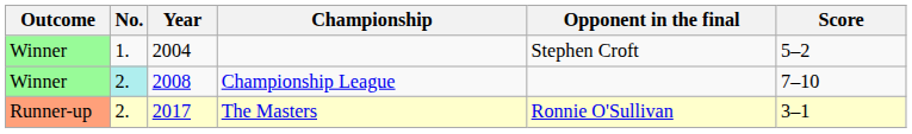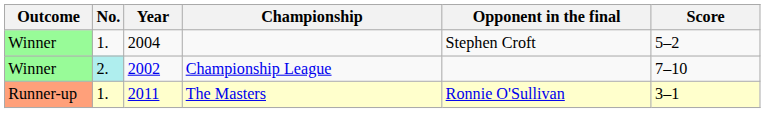Championship League | Year: 2008 -> 2002
The Masters | No.: 2. -> 1.
The Masters | Year: 2017 -> 2011
